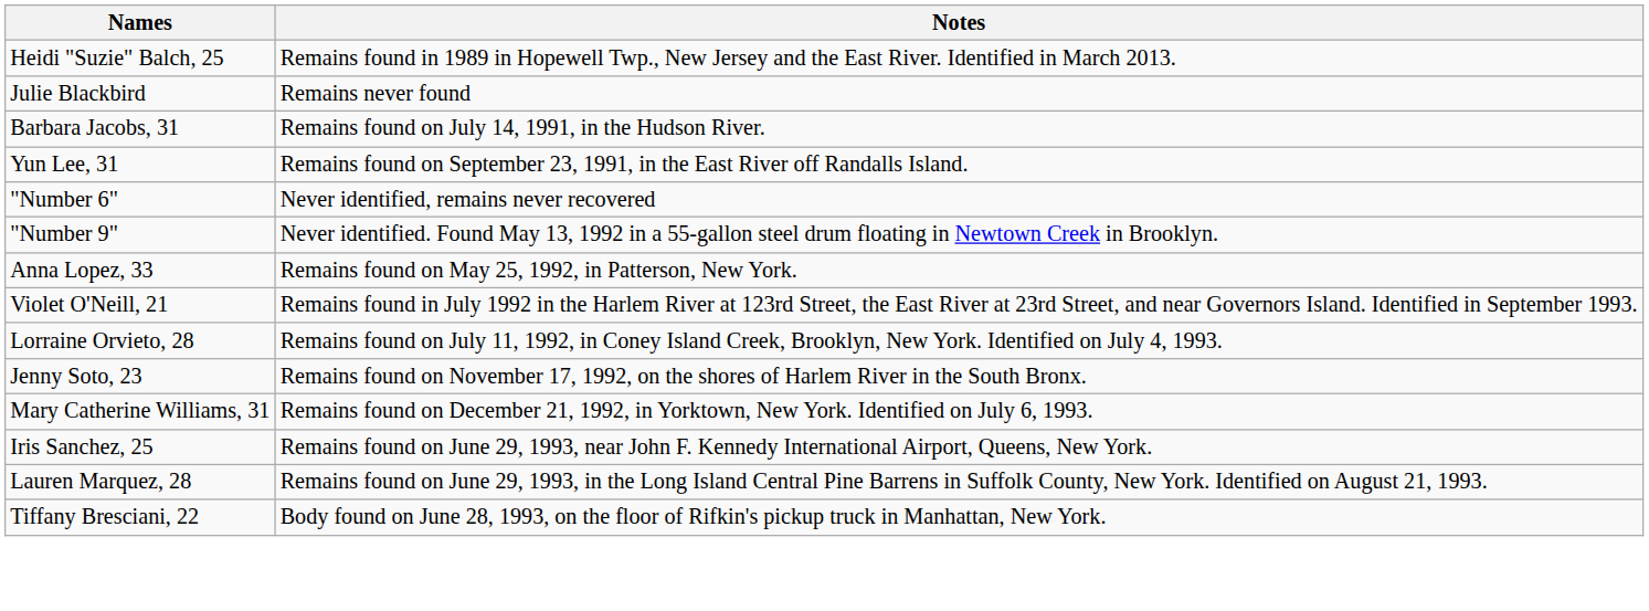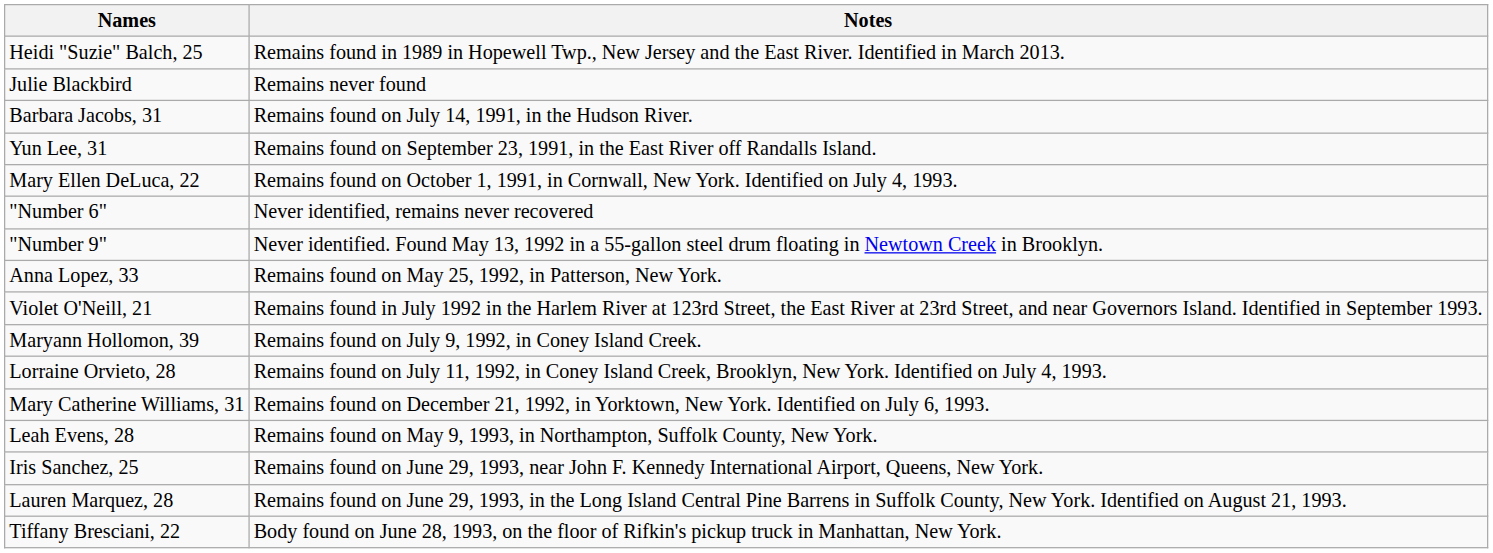+ row: Mary Ellen DeLuca, 22 | Remains found on October 1, 1991, in Cornwall, New York. Identified on July 4, 1993.
+ row: Maryann Hollomon, 39 | Remains found on July 9, 1992, in Coney Island Creek.
- row: Jenny Soto, 23 | Remains found on November 17, 1992, on the shores of Harlem River in the South Bronx.
+ row: Leah Evens, 28 | Remains found on May 9, 1993, in Northampton, Suffolk County, New York.
